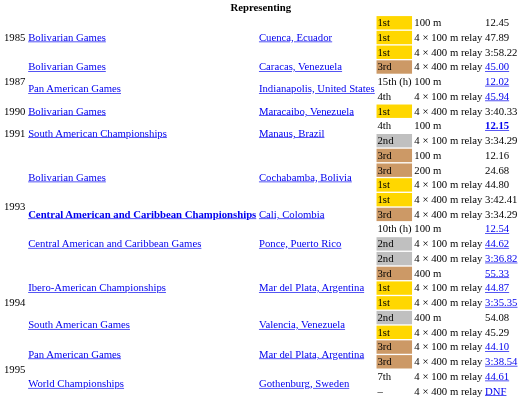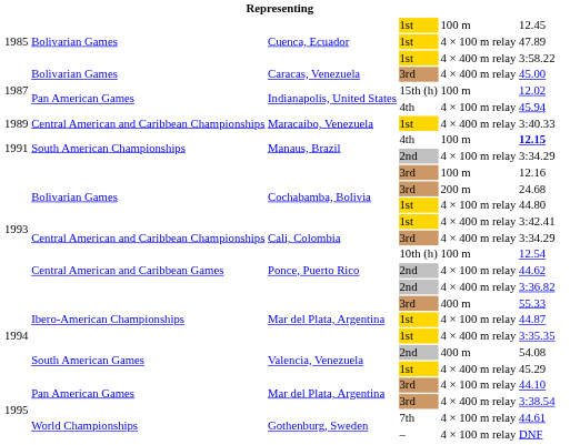Maracaibo, Venezuela | column 1: 1990 -> 1989
Maracaibo, Venezuela | column 2: Bolivarian Games -> Central American and Caribbean Championships
Cali, Colombia | column 2: bold -> normal
Gothenburg, Sweden / – | column 5: 4 × 400 m relay -> 4 × 100 m relay
